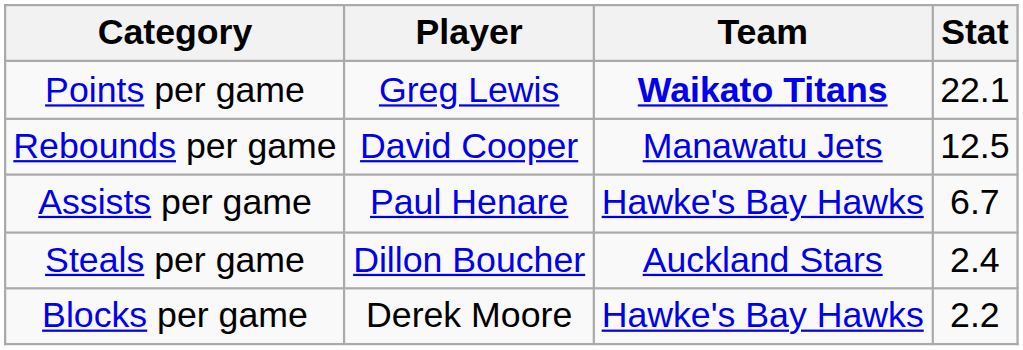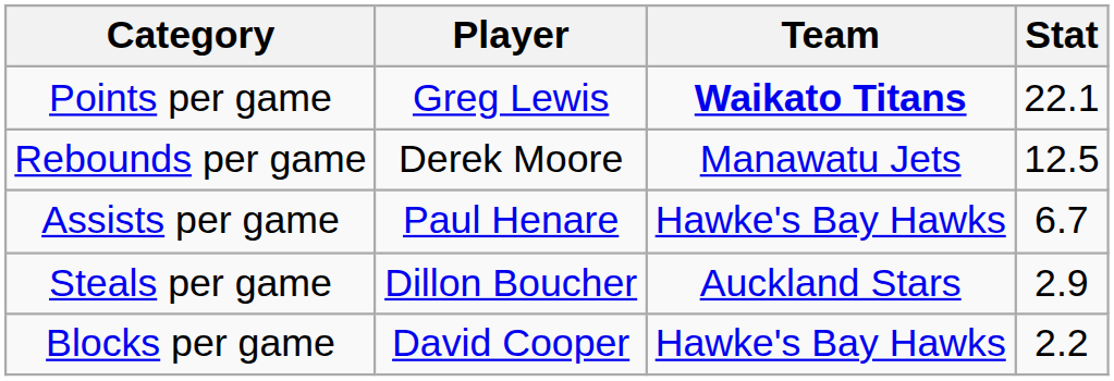Rebounds per game | Player: David Cooper -> Derek Moore
Steals per game | Stat: 2.4 -> 2.9
Blocks per game | Player: Derek Moore -> David Cooper
